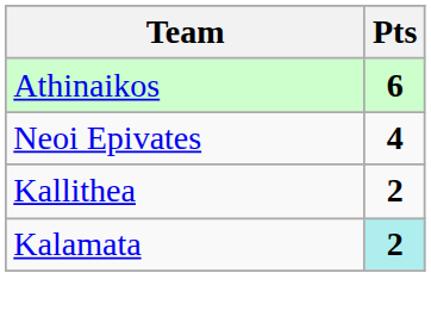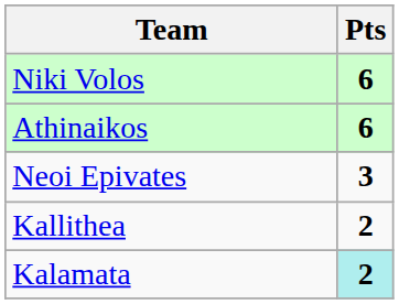+ row: Niki Volos | 6
Neoi Epivates | Pts: 4 -> 3
